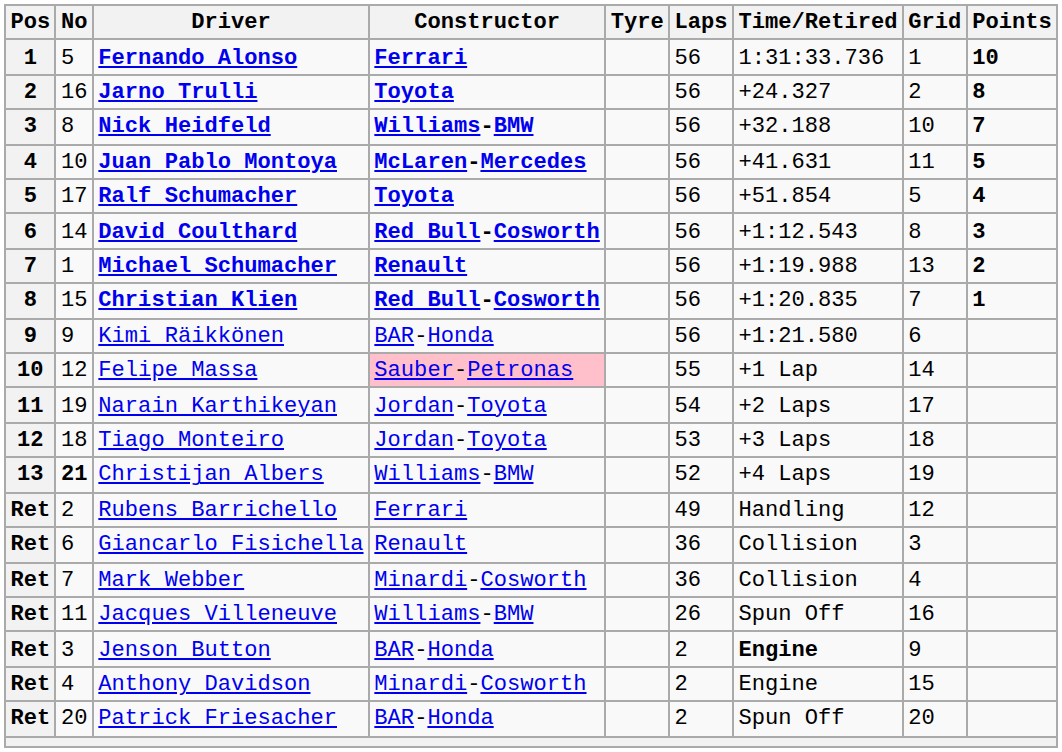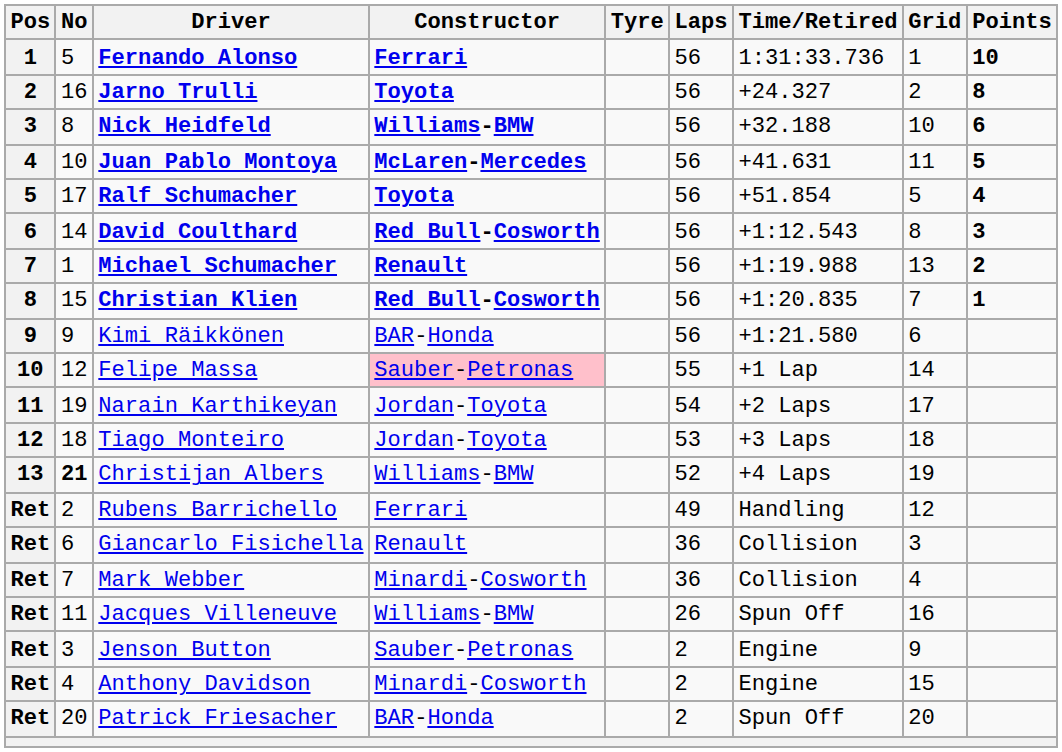Nick Heidfeld | Points: 7 -> 6
Jenson Button | Constructor: BAR-Honda -> Sauber-Petronas
Jenson Button | Time/Retired: bold -> normal
